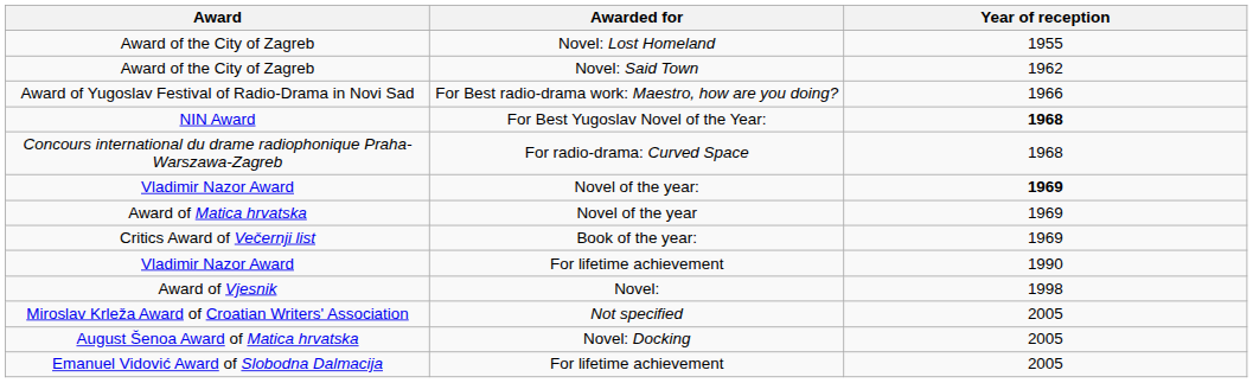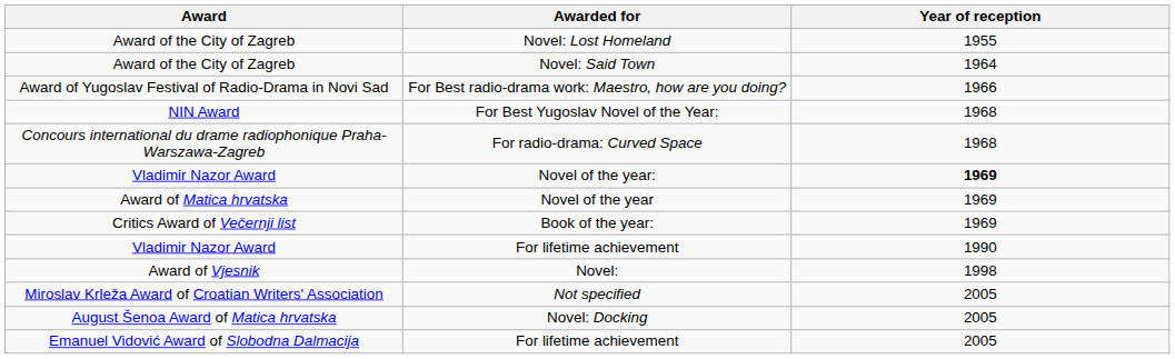Novel: Said Town | Year of reception: 1962 -> 1964
For Best Yugoslav Novel of the Year: | Year of reception: bold -> normal
